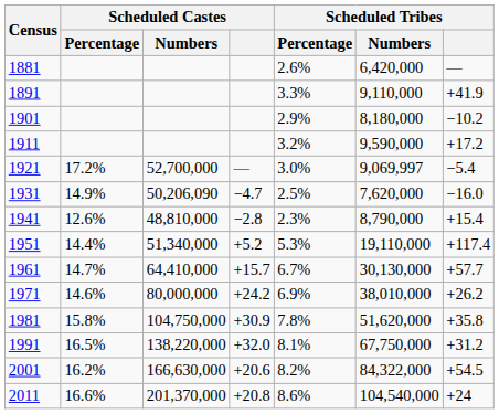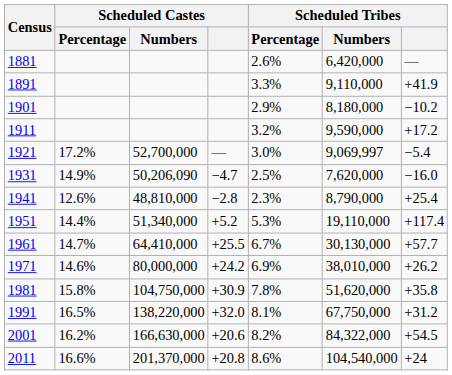1941 | Scheduled Tribes: +15.4 -> +25.4
1961 | Scheduled Castes: +15.7 -> +25.5
